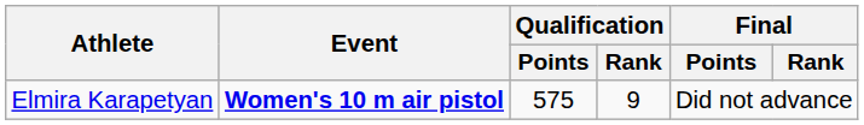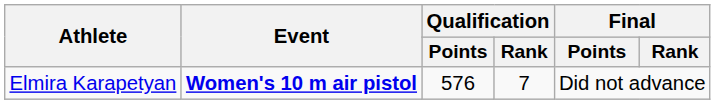Elmira Karapetyan | Qualification / Points: 575 -> 576
Elmira Karapetyan | Qualification / Rank: 9 -> 7
